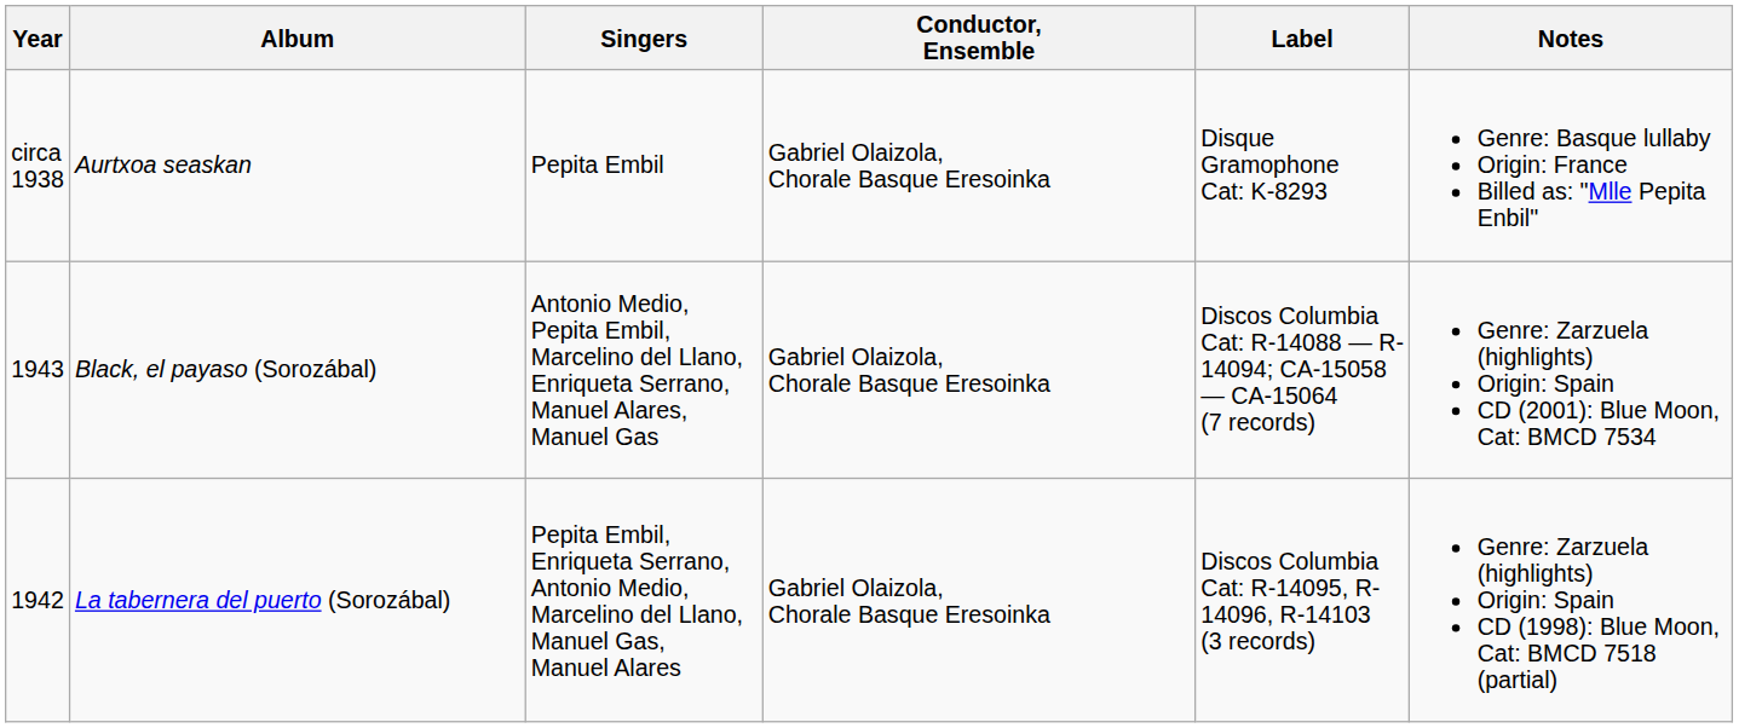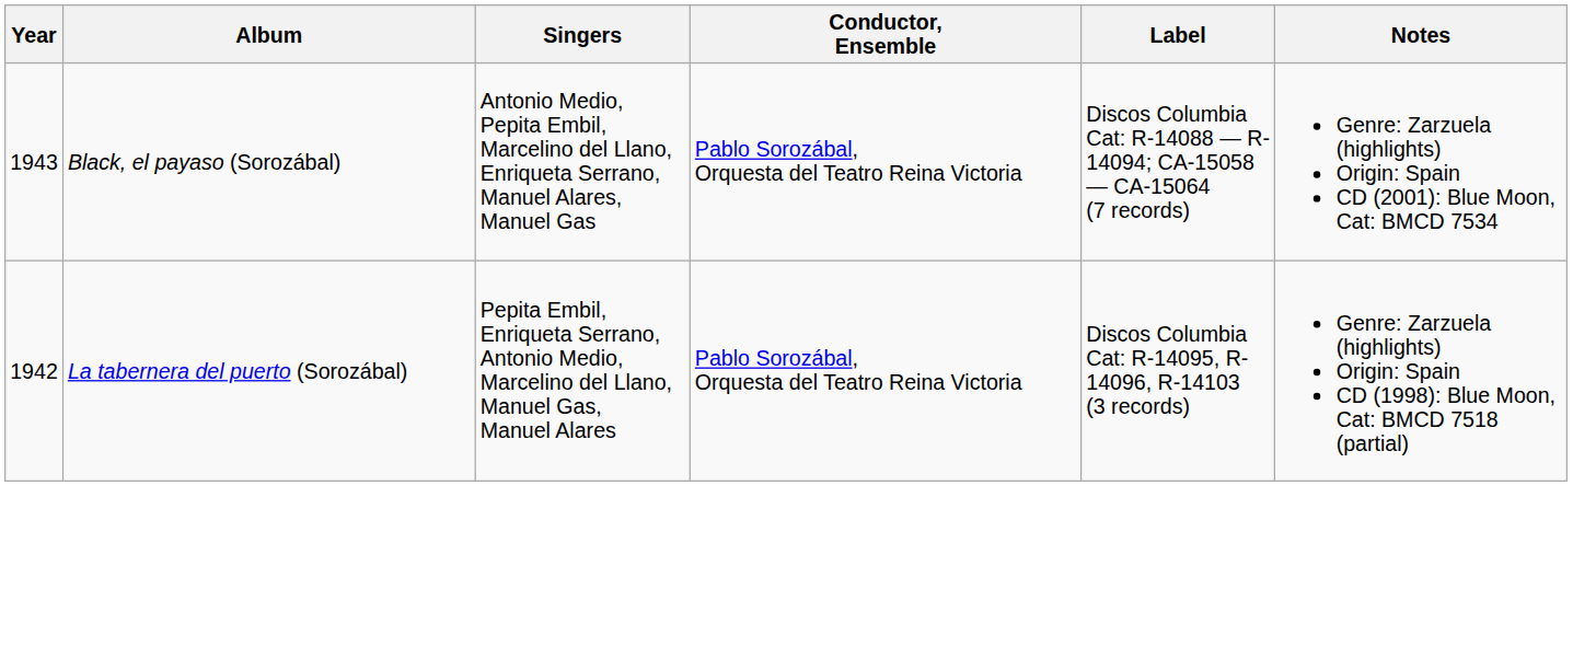- row: circa 1938 | Aurtxoa seaskan | Pepita Embil | Gabriel Olaizola, Chorale Basque Eresoinka | Disque Gramophone Cat: K-8293 | Genre: Basque lullaby Origin: France Billed as: "Mlle Pepita Enbil"
Black, el payaso (Sorozábal) | Conductor, Ensemble: Gabriel Olaizola, Chorale Basque Eresoinka -> Pablo Sorozábal, Orquesta del Teatro Reina Victoria
La tabernera del puerto (Sorozábal) | Conductor, Ensemble: Gabriel Olaizola, Chorale Basque Eresoinka -> Pablo Sorozábal, Orquesta del Teatro Reina Victoria
